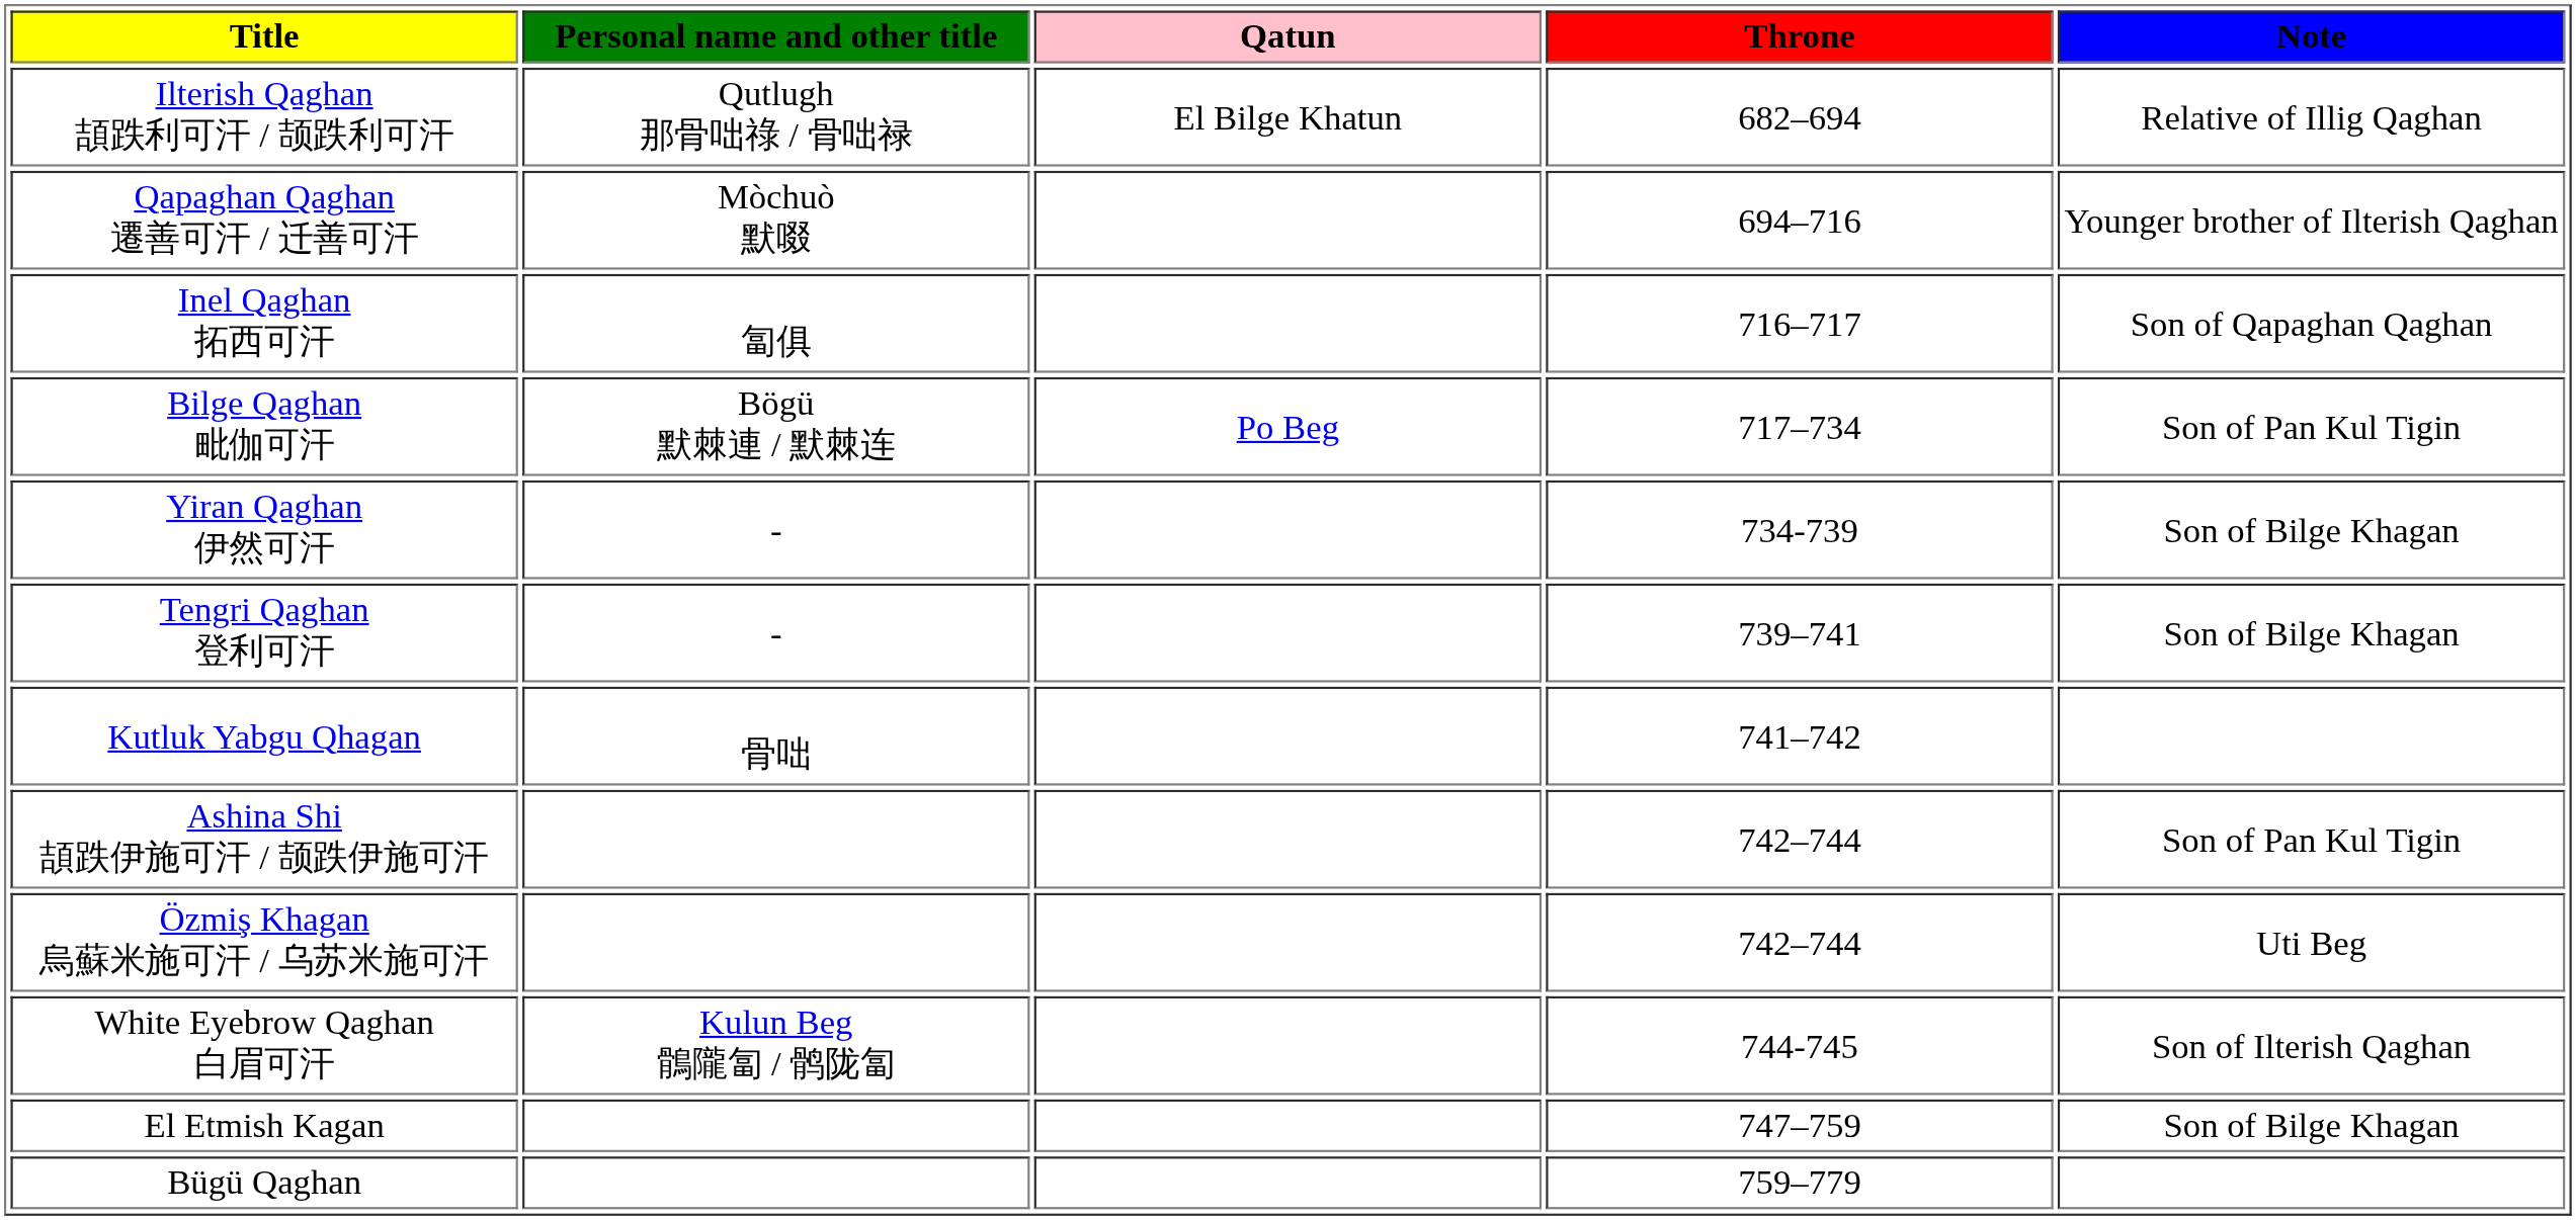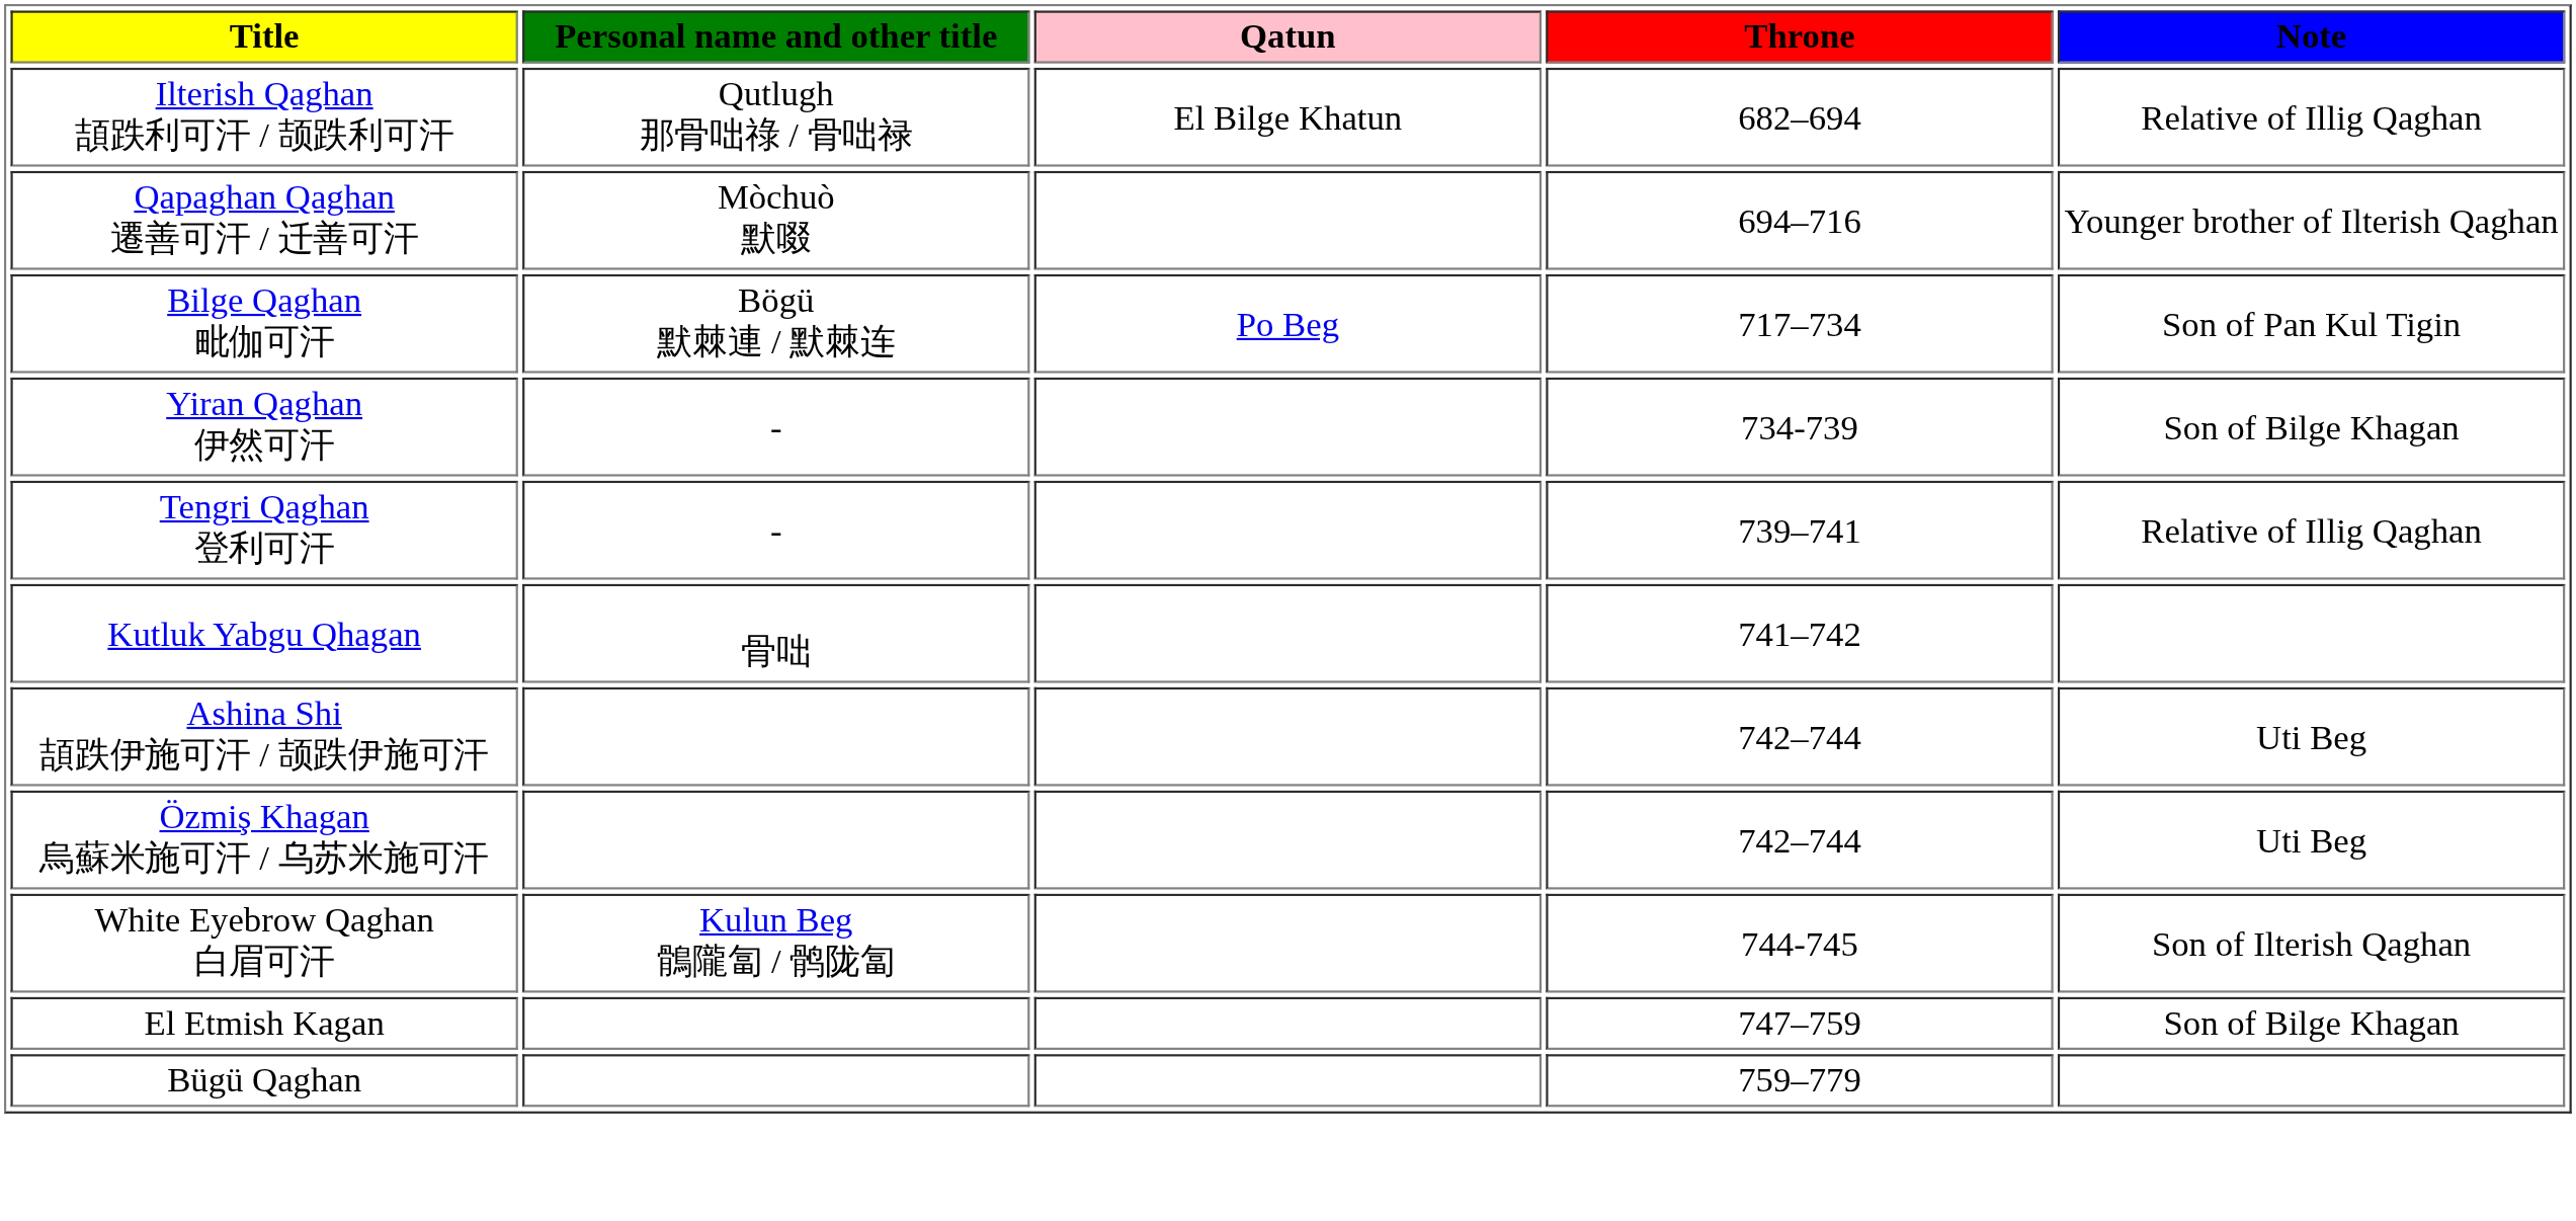- row: Inel Qaghan 拓西可汗 | 匐俱 | 716–717 | Son of Qapaghan Qaghan
Tengri Qaghan 登利可汗 | Note: Son of Bilge Khagan -> Relative of Illig Qaghan
Ashina Shi 頡跌伊施可汗 / 颉跌伊施可汗 | Note: Son of Pan Kul Tigin -> Uti Beg
